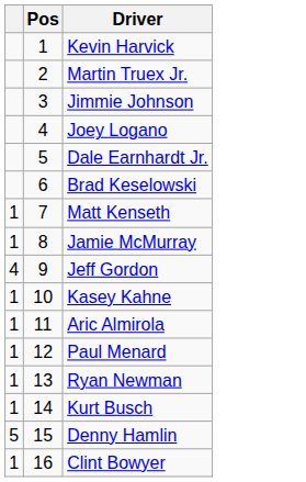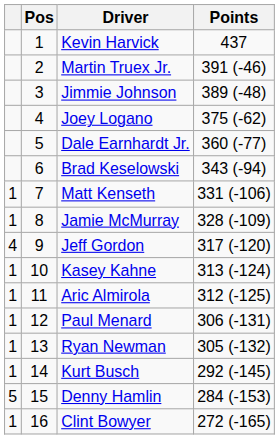+ column: Points | 437 | 391 (-46) | 389 (-48) | 375 (-62) | 360 (-77) | 343 (-94) | 331 (-106) | 328 (-109) | 317 (-120) | 313 (-124) | 312 (-125) | 306 (-131) | 305 (-132) | 292 (-145) | 284 (-153) | 272 (-165)
